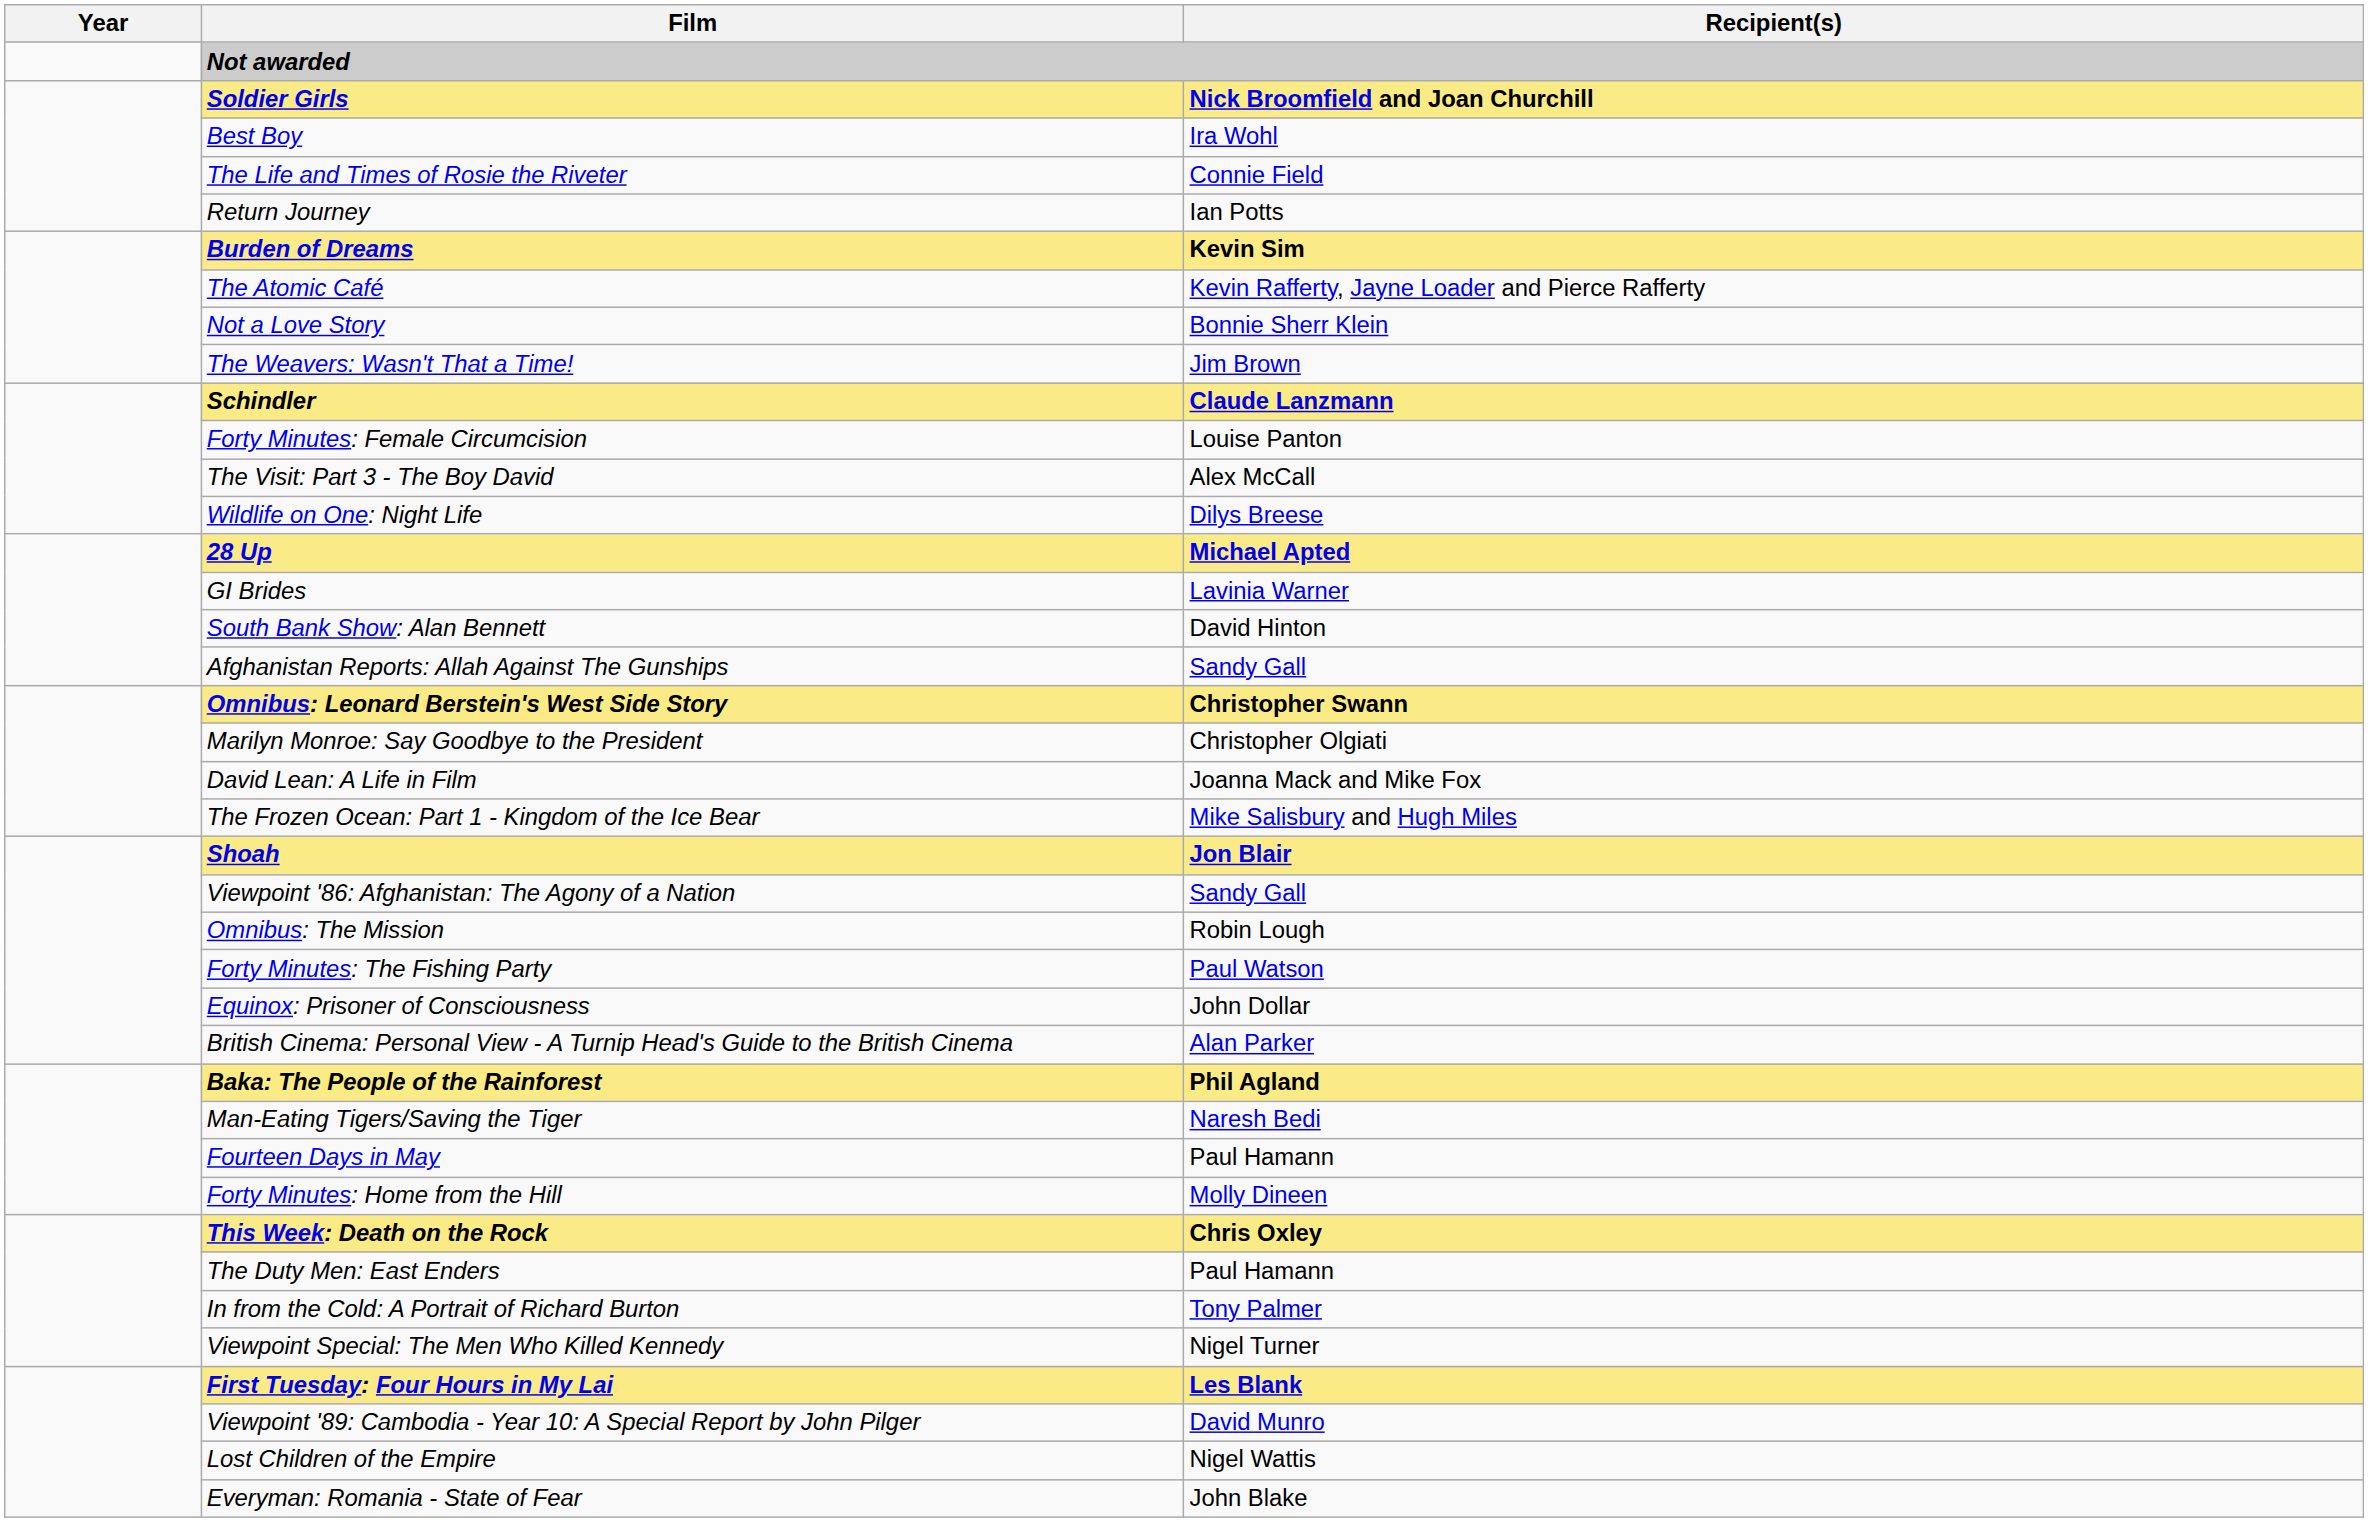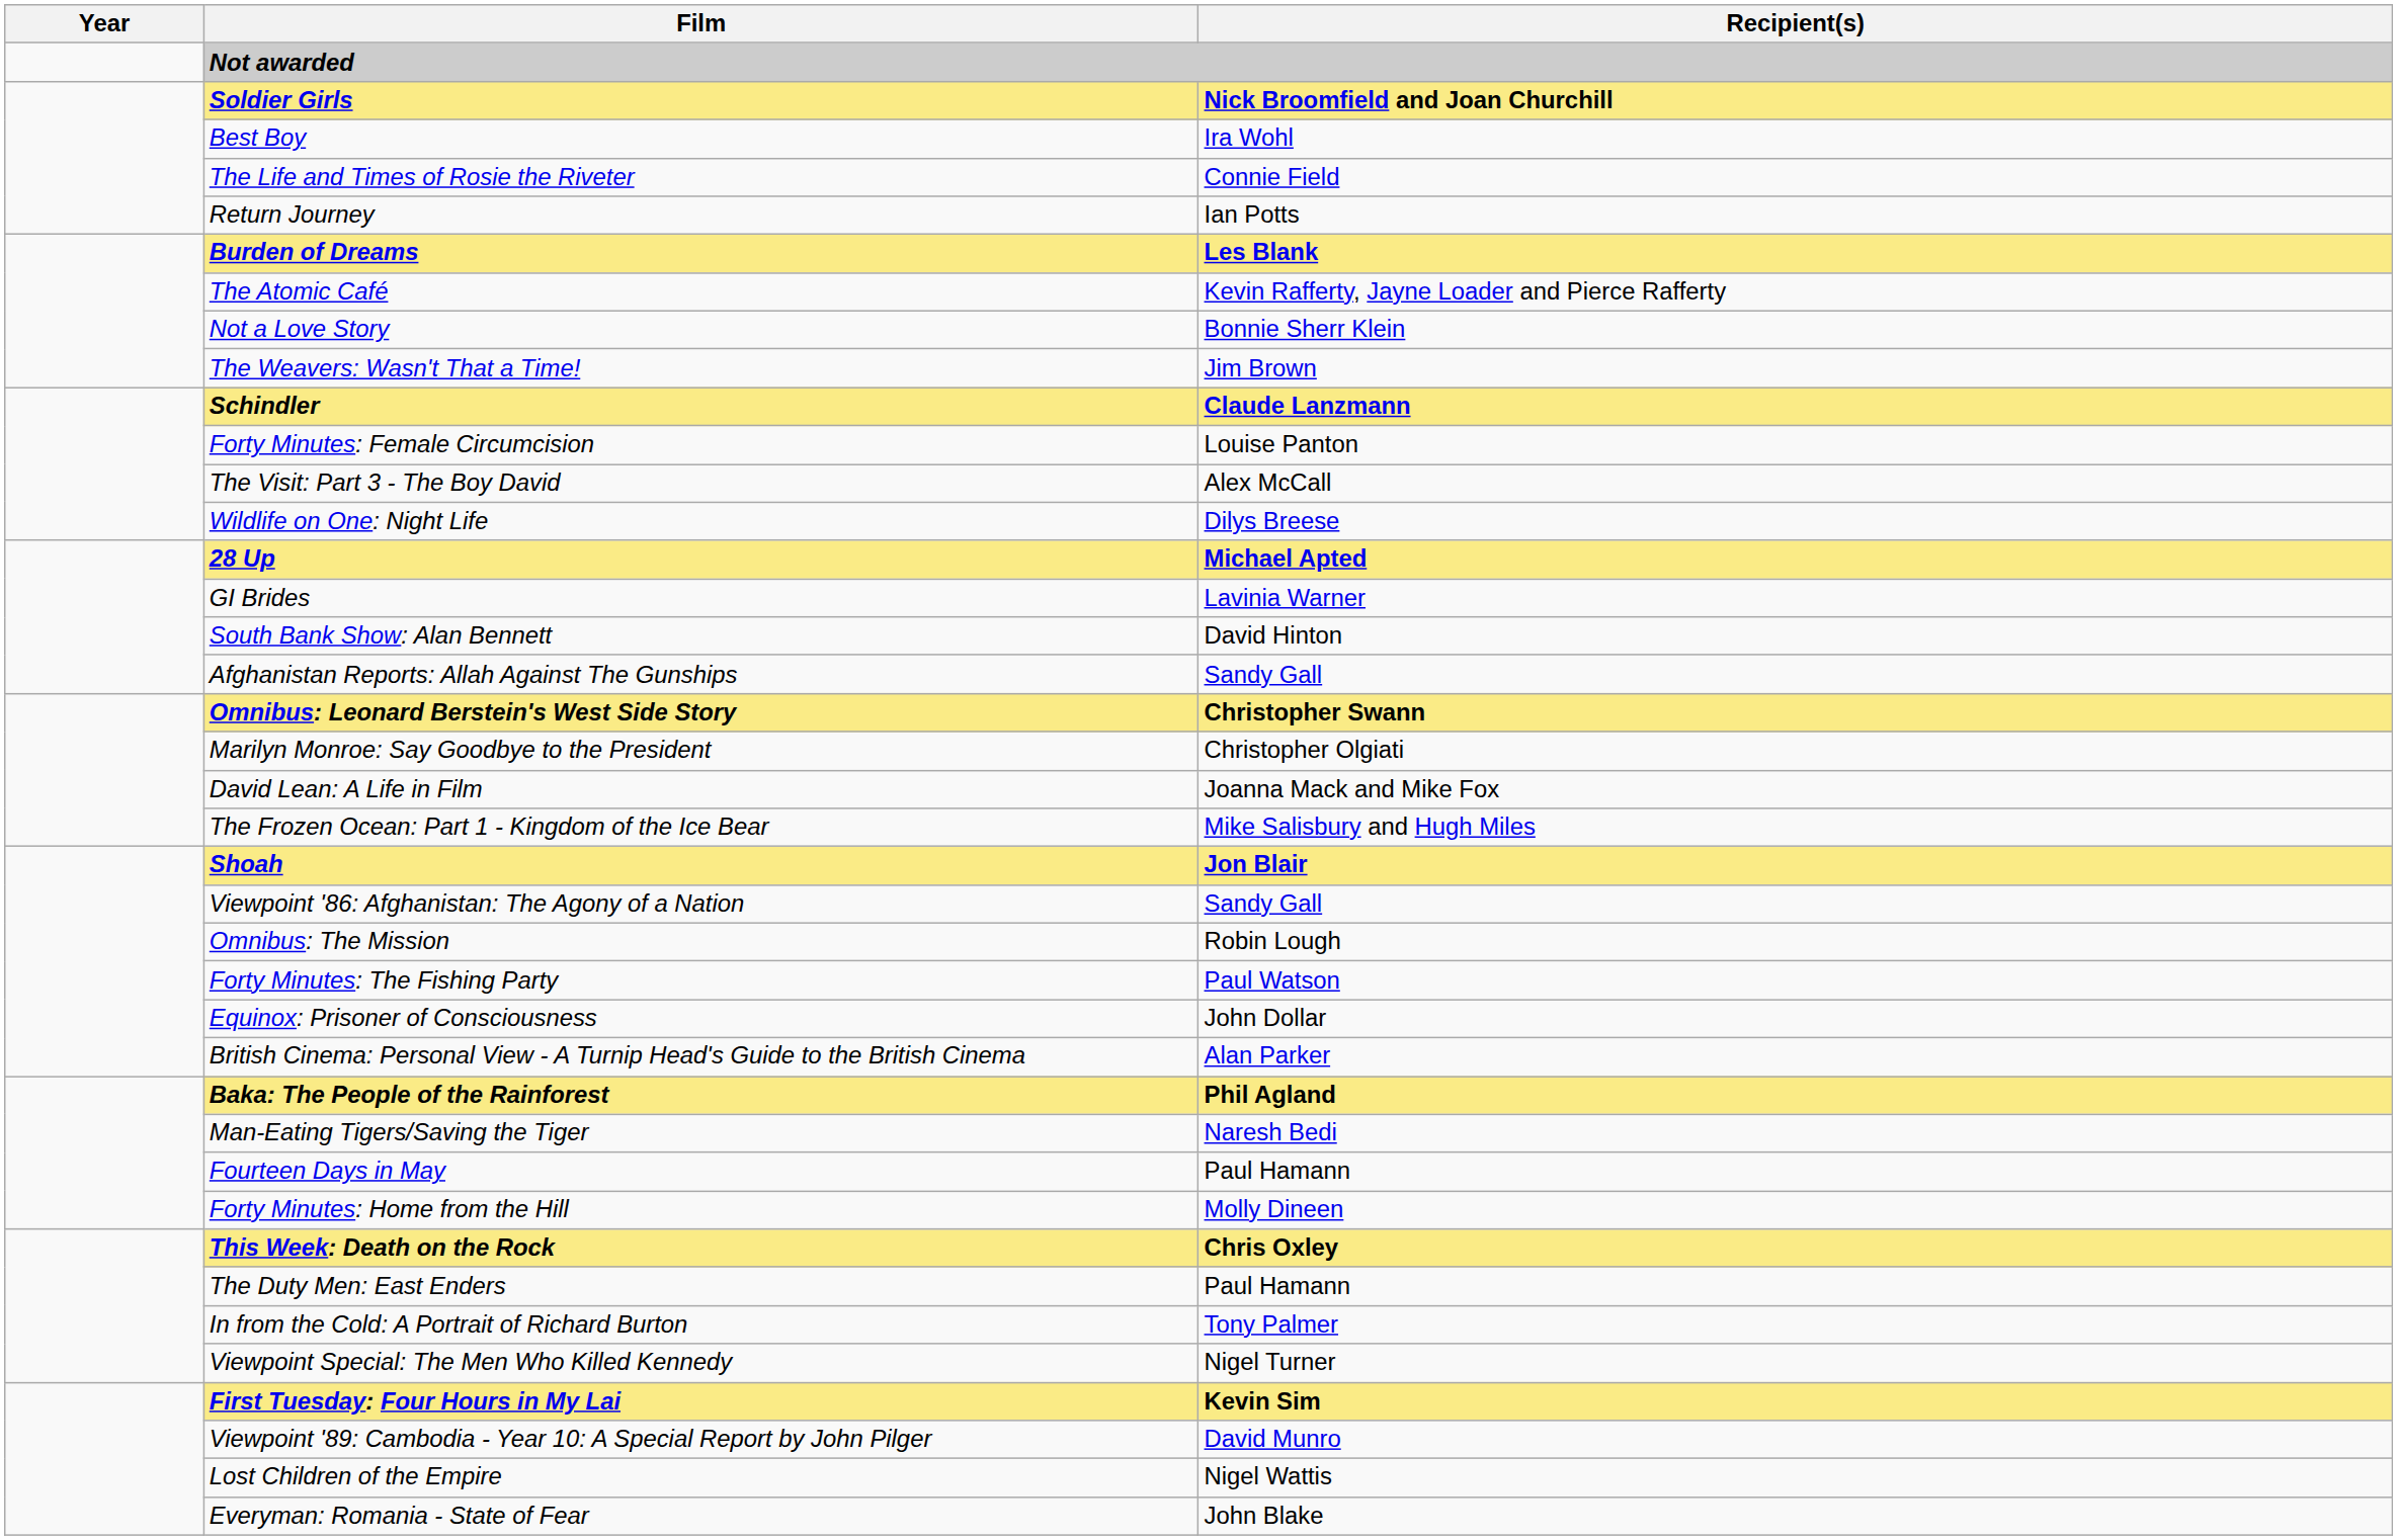Burden of Dreams | Recipient(s): Kevin Sim -> Les Blank
First Tuesday: Four Hours in My Lai | Recipient(s): Les Blank -> Kevin Sim
